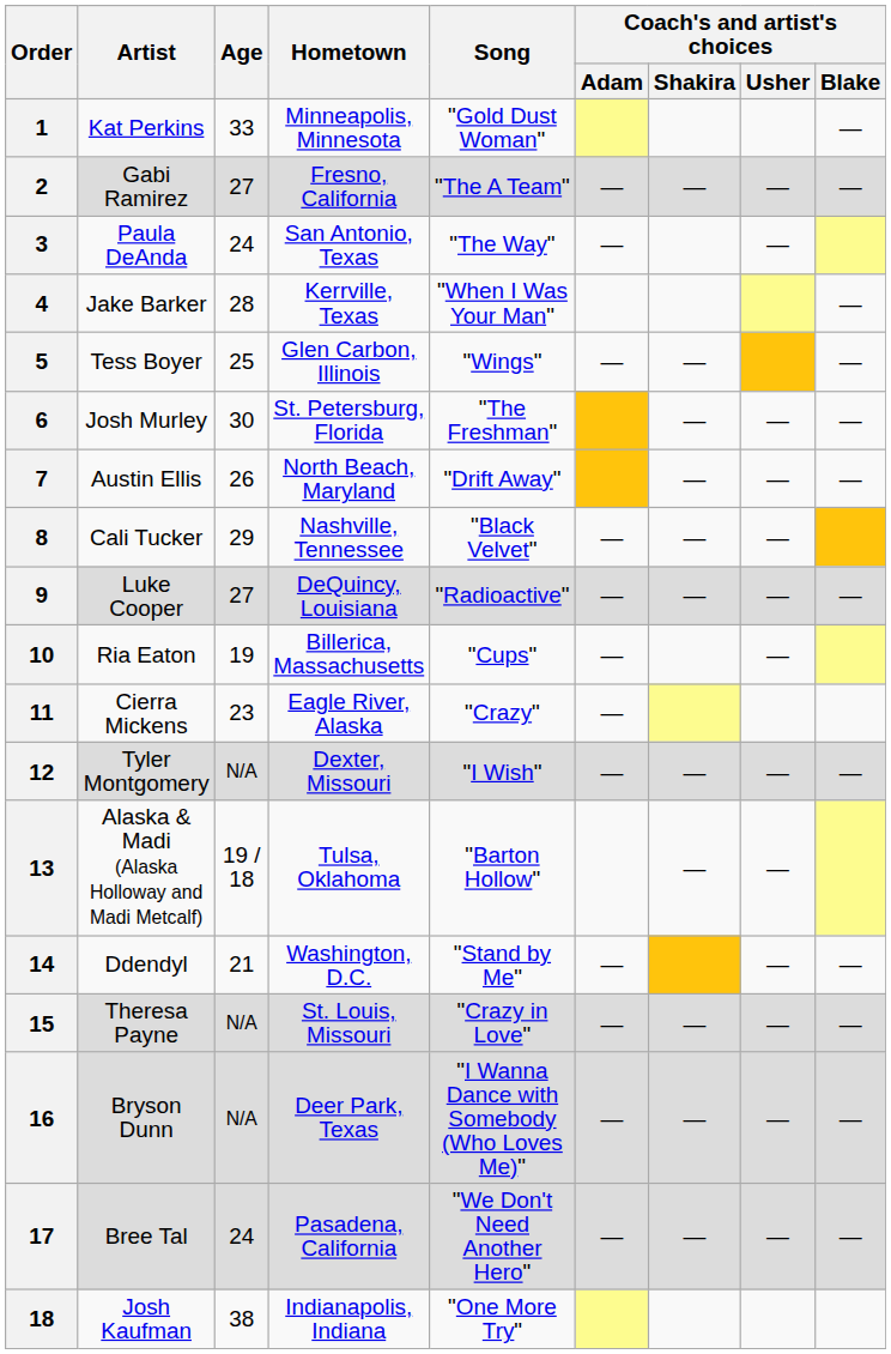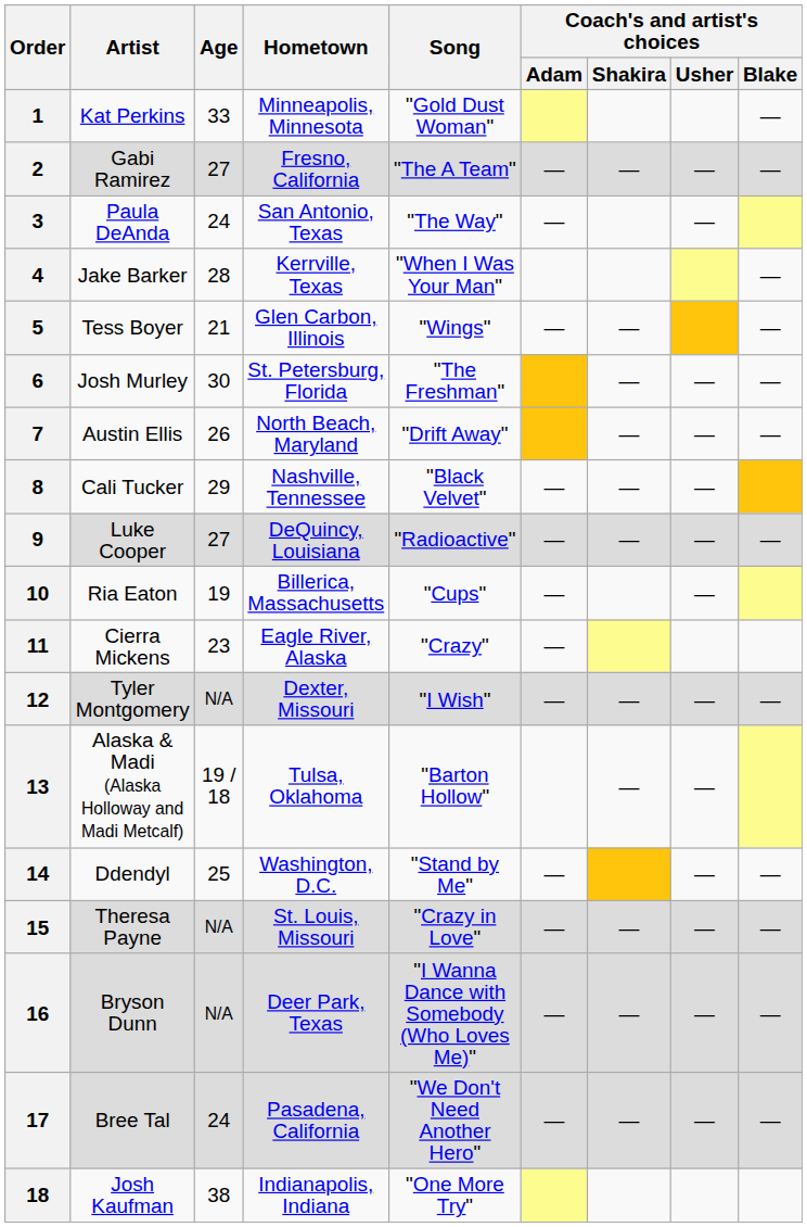5 | Age: 25 -> 21
14 | Age: 21 -> 25
